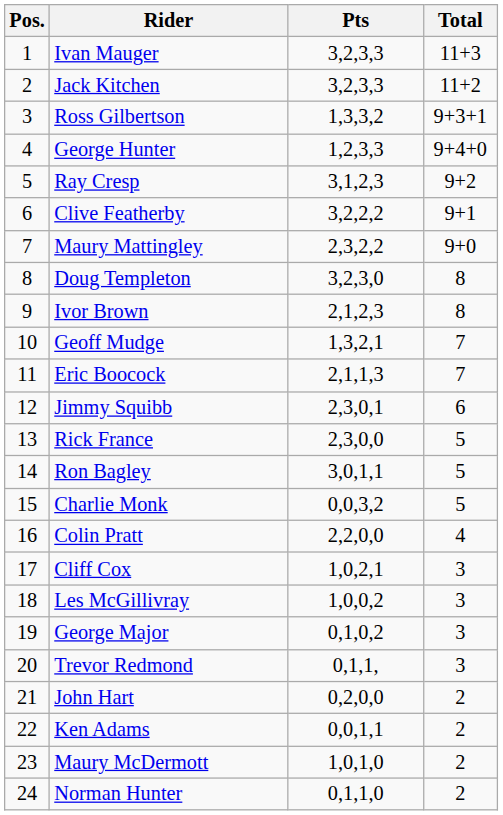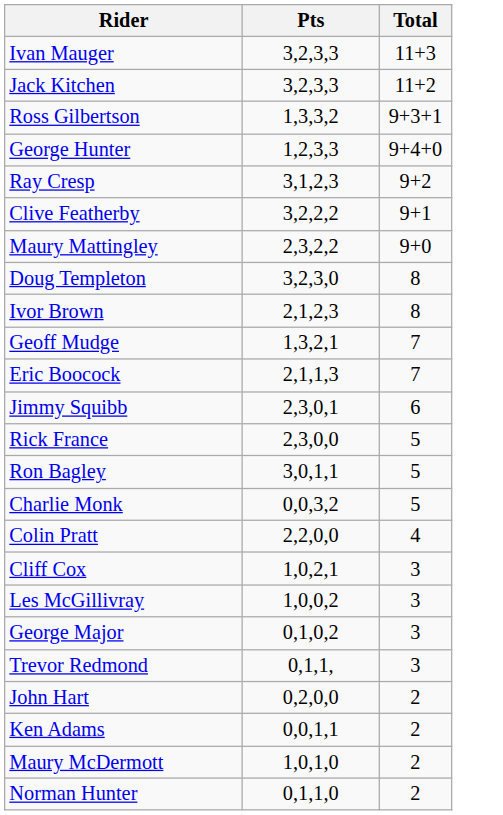- column: Pos. | 1 | 2 | 3 | 4 | 5 | 6 | 7 | 8 | 9 | 10 | 11 | 12 | 13 | 14 | 15 | 16 | 17 | 18 | 19 | 20 | 21 | 22 | 23 | 24
